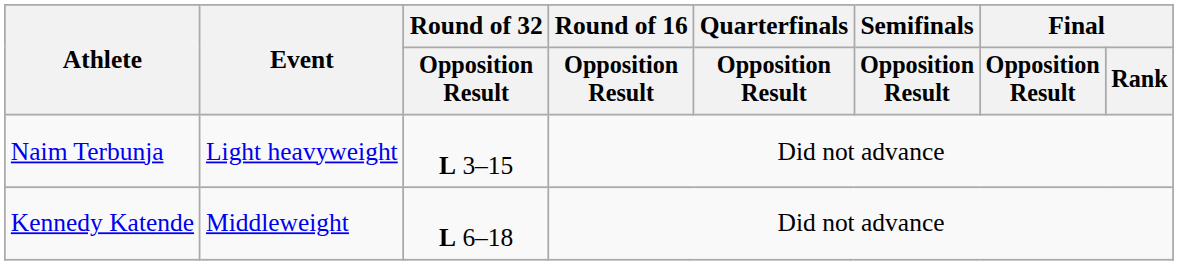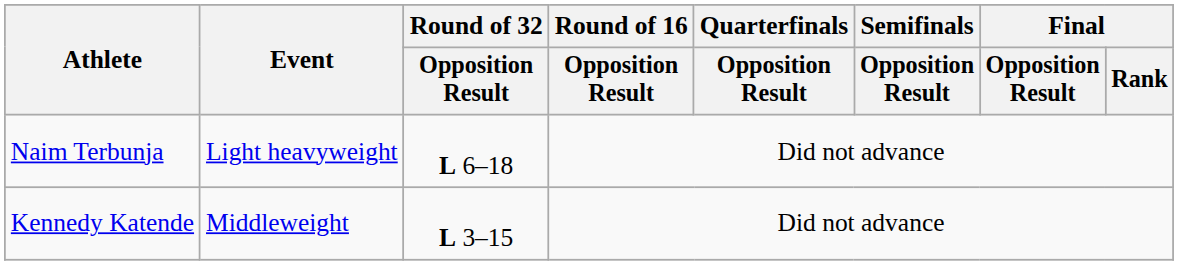Naim Terbunja | Round of 32 / Opposition Result: L 3–15 -> L 6–18
Kennedy Katende | Round of 32 / Opposition Result: L 6–18 -> L 3–15
